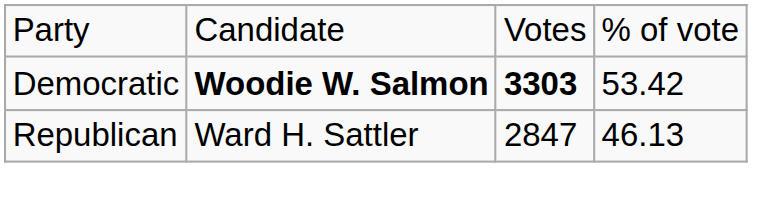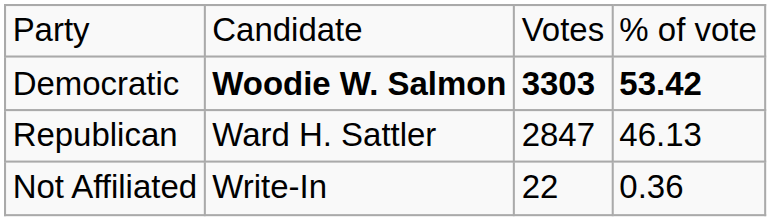Democratic | column 4: normal -> bold
+ row: Not Affiliated | Write-In | 22 | 0.36
